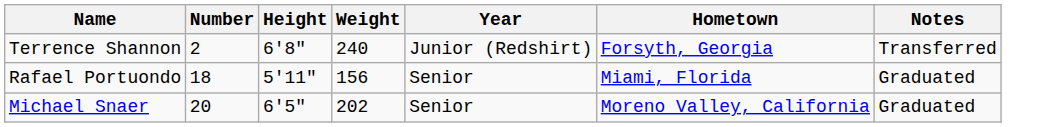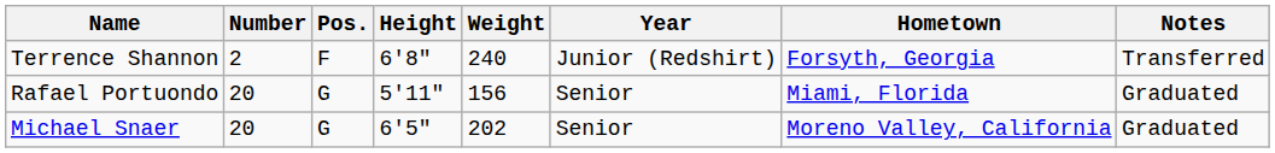+ column: Pos. | F | G | G
Rafael Portuondo | Number: 18 -> 20
